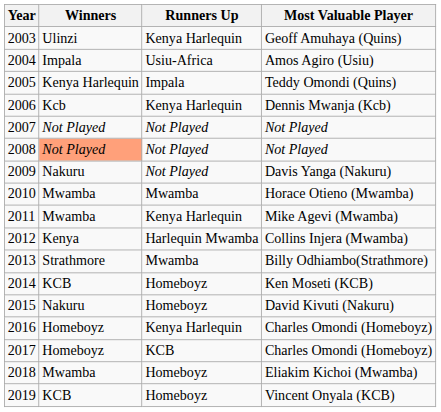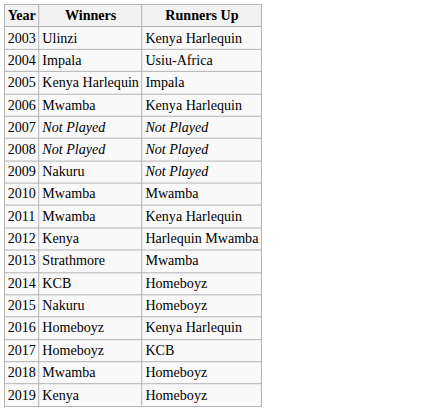- column: Most Valuable Player | Geoff Amuhaya (Quins) | Amos Agiro (Usiu) | Teddy Omondi (Quins) | Dennis Mwanja (Kcb) | Not Played | Not Played | Davis Yanga (Nakuru) | Horace Otieno (Mwamba) | Mike Agevi (Mwamba) | Collins Injera (Mwamba) | Billy Odhiambo(Strathmore) | Ken Moseti (KCB) | David Kivuti (Nakuru) | Charles Omondi (Homeboyz) | Charles Omondi (Homeboyz) | Eliakim Kichoi (Mwamba) | Vincent Onyala (KCB)
2006 | Winners: Kcb -> Mwamba
2008 | Winners: lightsalmon background -> no background
2019 | Winners: KCB -> Kenya
